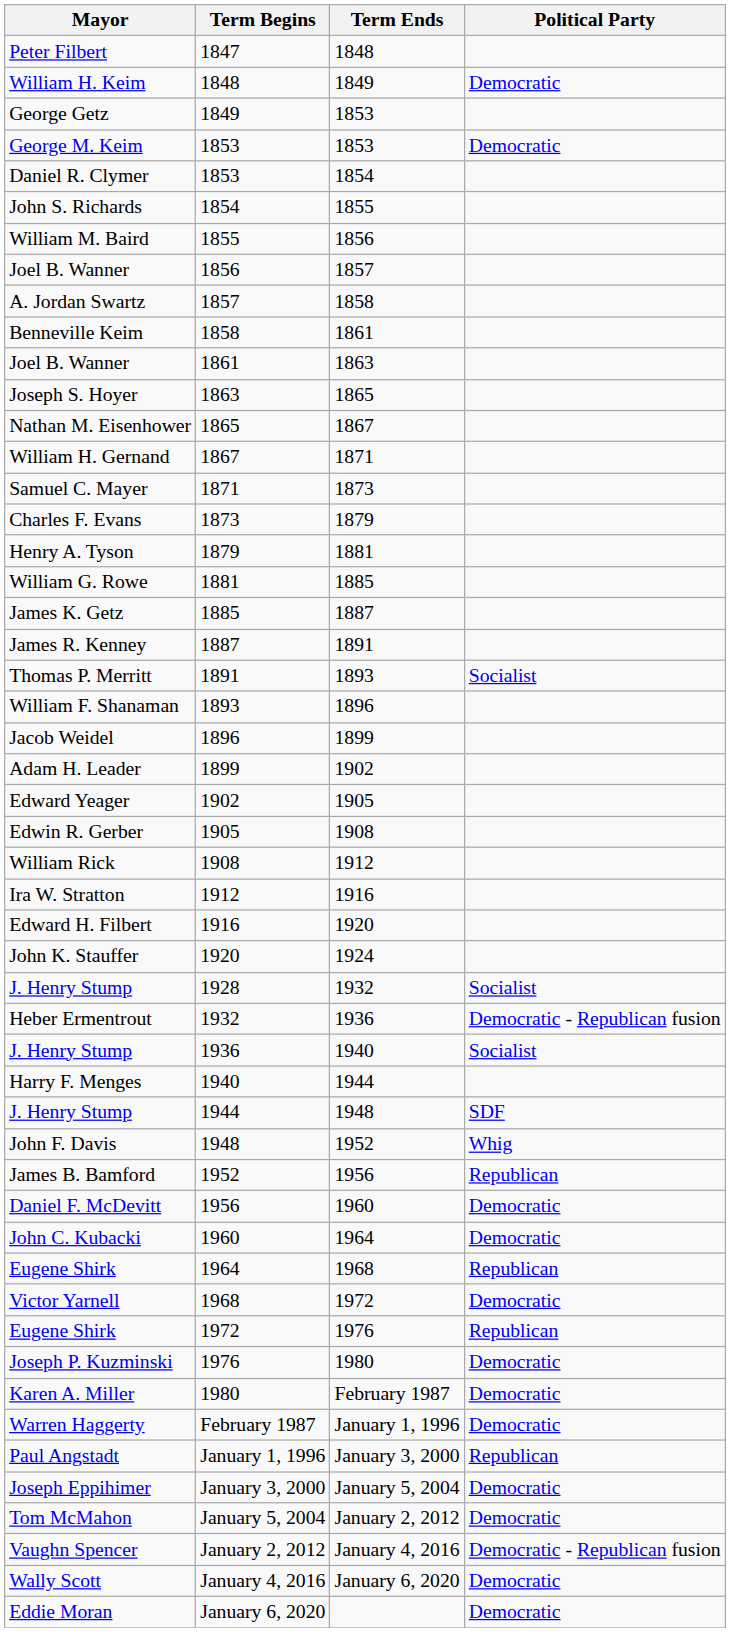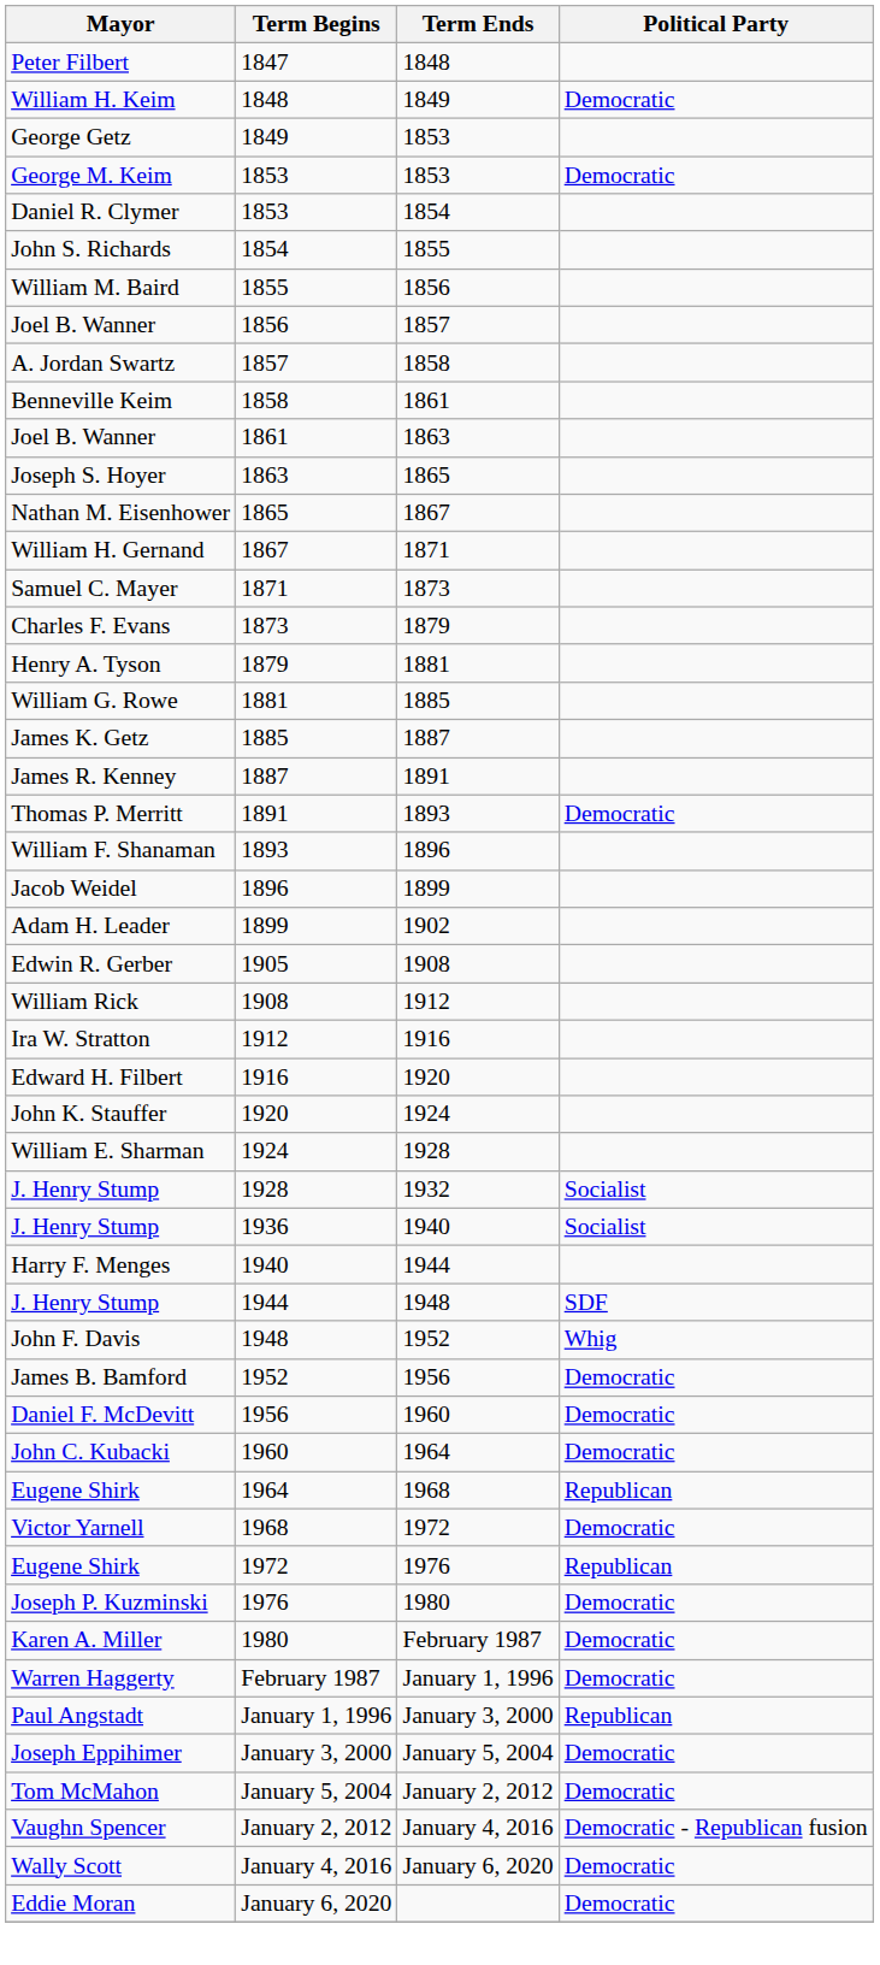Thomas P. Merritt | Political Party: Socialist -> Democratic
- row: Edward Yeager | 1902 | 1905
+ row: William E. Sharman | 1924 | 1928
- row: Heber Ermentrout | 1932 | 1936 | Democratic - Republican fusion
James B. Bamford | Political Party: Republican -> Democratic
